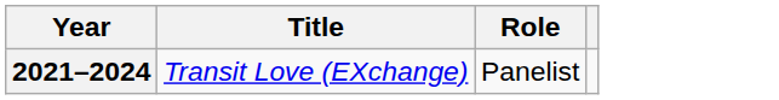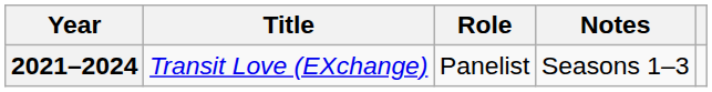+ column: Notes | Seasons 1–3
